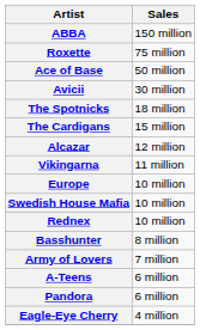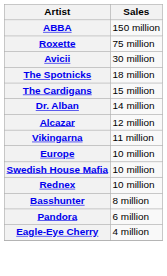- row: Ace of Base | 50 million
+ row: Dr. Alban | 14 million
- row: Army of Lovers | 7 million
- row: A-Teens | 6 million
